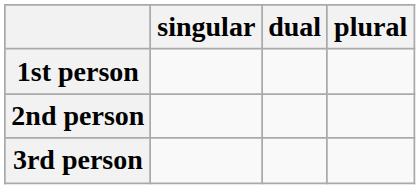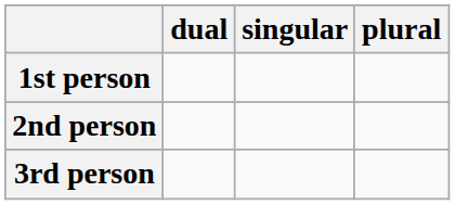columns swapped: singular <-> dual
